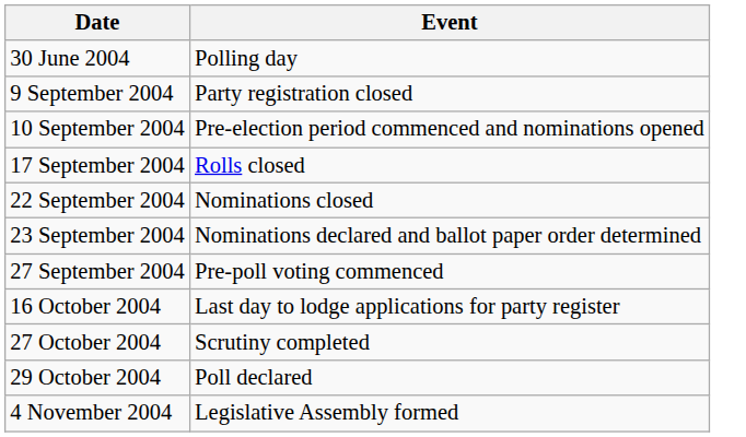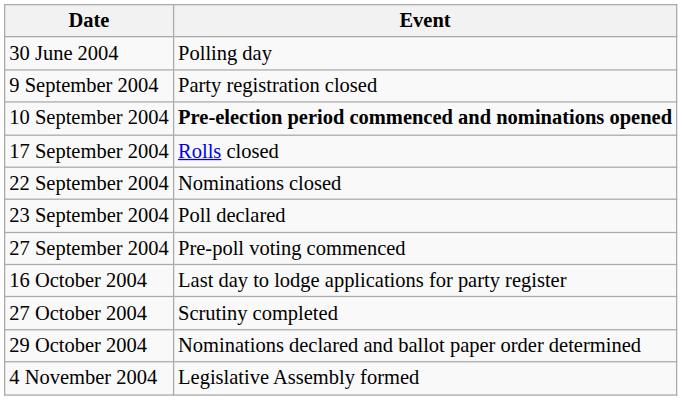10 September 2004 | Event: normal -> bold
23 September 2004 | Event: Nominations declared and ballot paper order determined -> Poll declared
29 October 2004 | Event: Poll declared -> Nominations declared and ballot paper order determined
